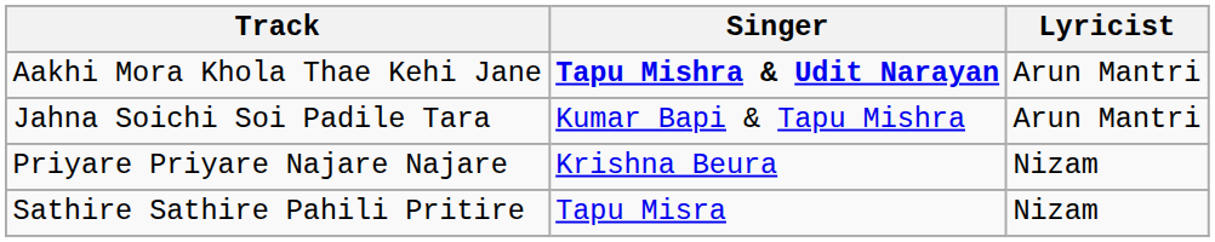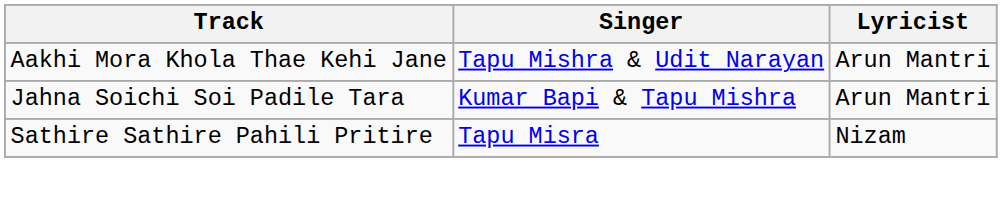Aakhi Mora Khola Thae Kehi Jane | Singer: bold -> normal
- row: Priyare Priyare Najare Najare | Krishna Beura | Nizam
